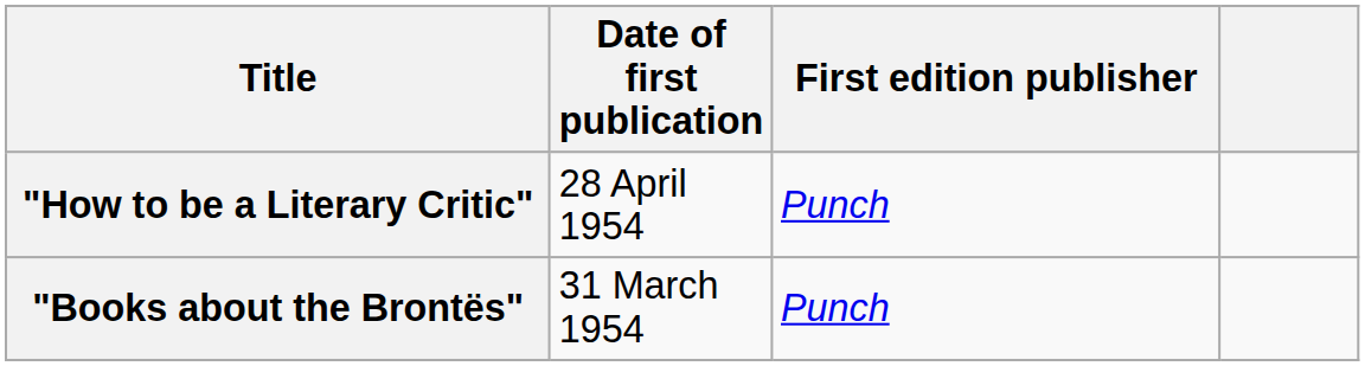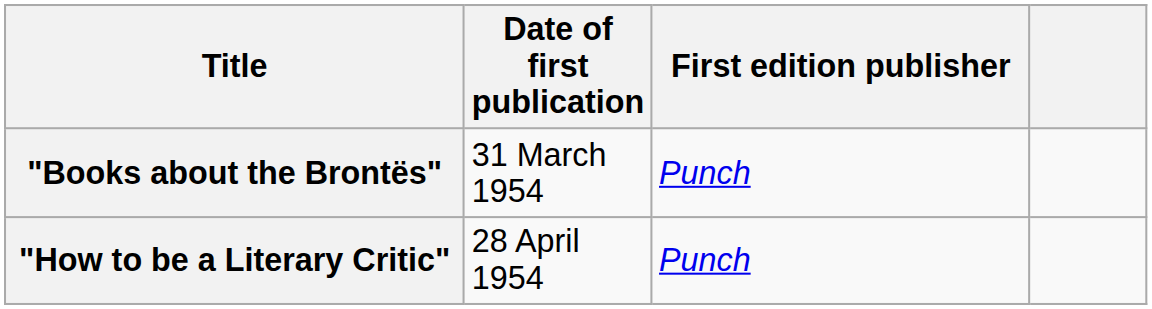rows swapped: "Books about the Brontës" <-> "How to be a Literary Critic"
